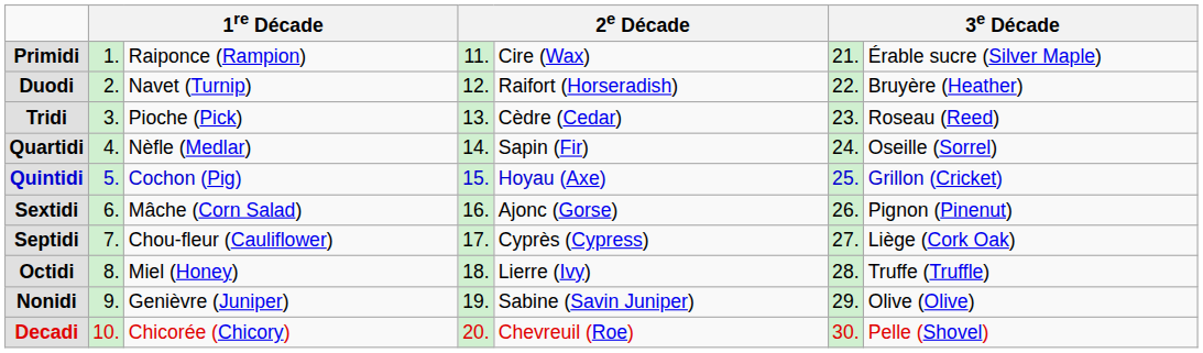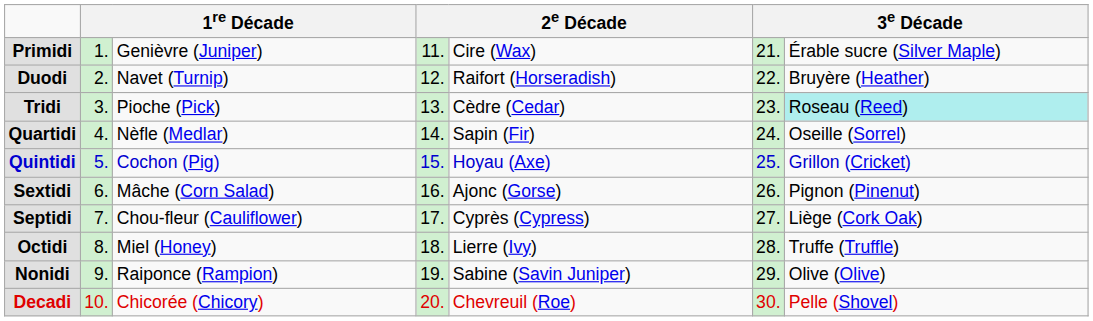Primidi | column 3: Raiponce (Rampion) -> Genièvre (Juniper)
Tridi | column 7: no background -> paleturquoise background
Nonidi | column 3: Genièvre (Juniper) -> Raiponce (Rampion)
